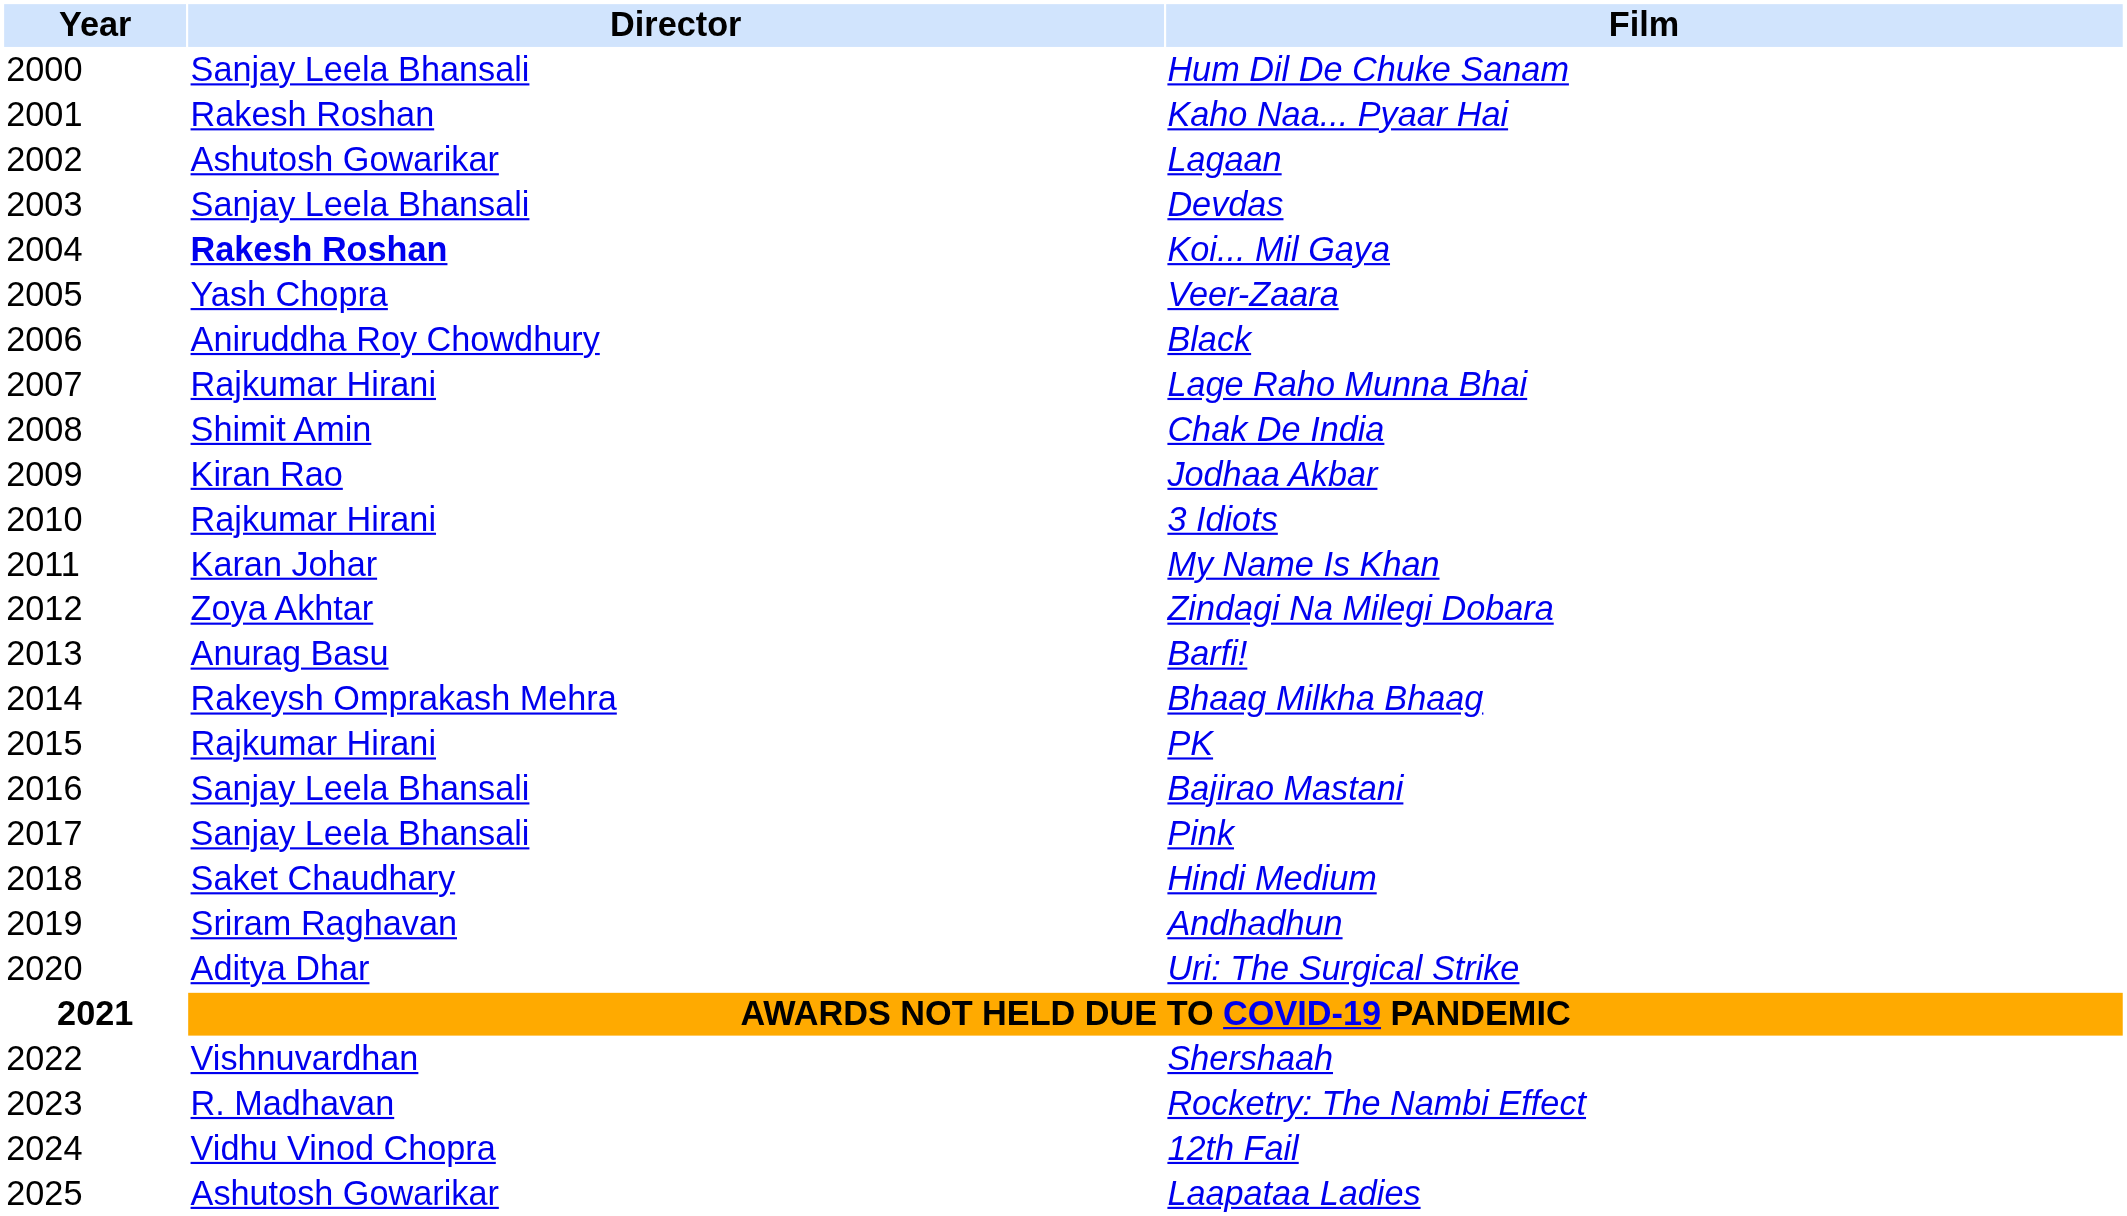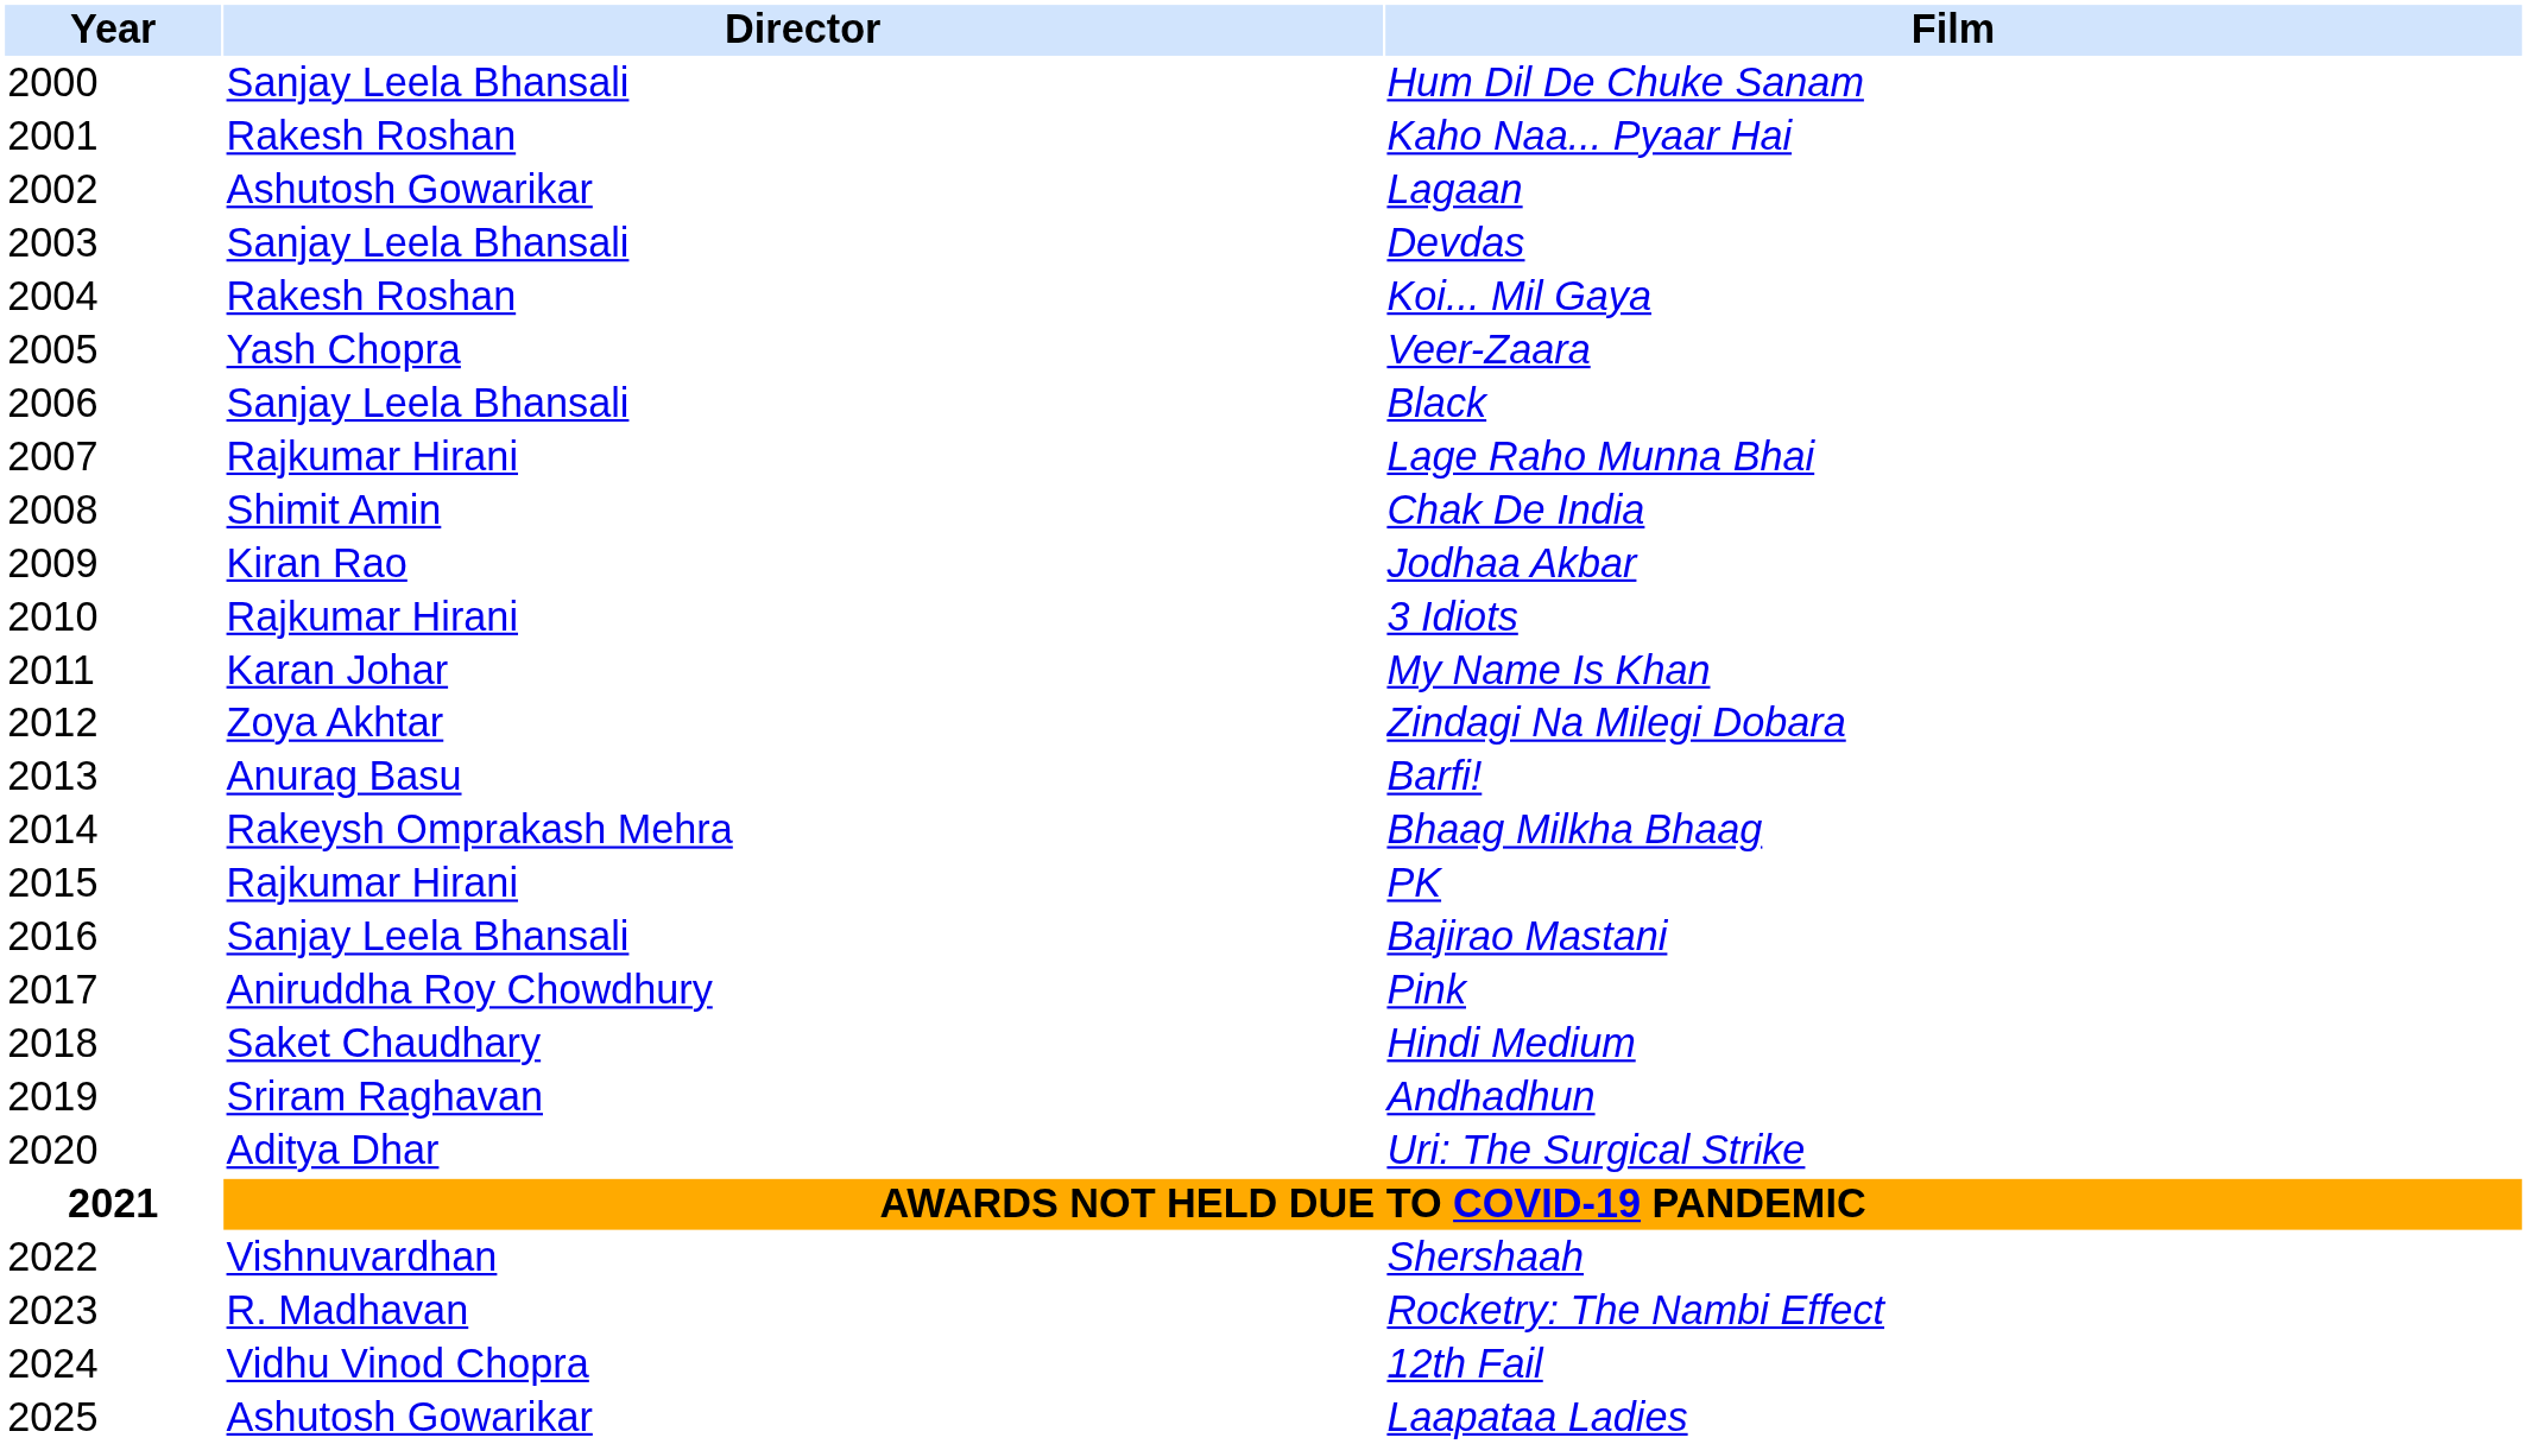Koi... Mil Gaya | Director: bold -> normal
Black | Director: Aniruddha Roy Chowdhury -> Sanjay Leela Bhansali
Pink | Director: Sanjay Leela Bhansali -> Aniruddha Roy Chowdhury
